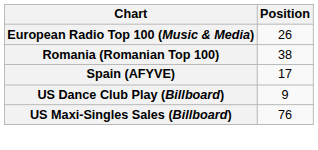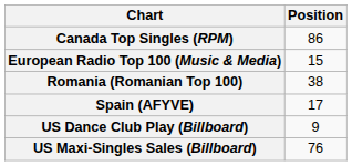+ row: Canada Top Singles (RPM) | 86
European Radio Top 100 (Music & Media) | Position: 26 -> 15
